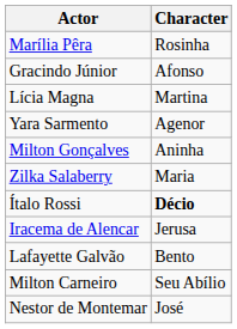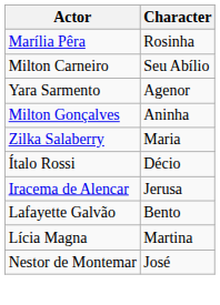- row: Gracindo Júnior | Afonso
rows swapped: Milton Carneiro <-> Lícia Magna
Ítalo Rossi | Character: bold -> normal
